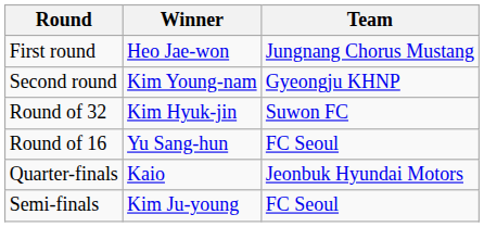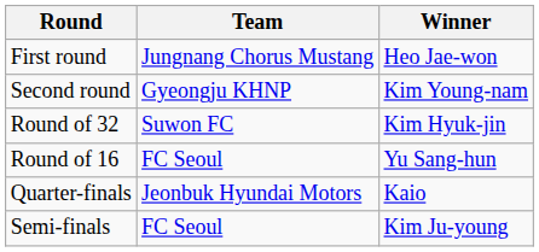columns swapped: Winner <-> Team
